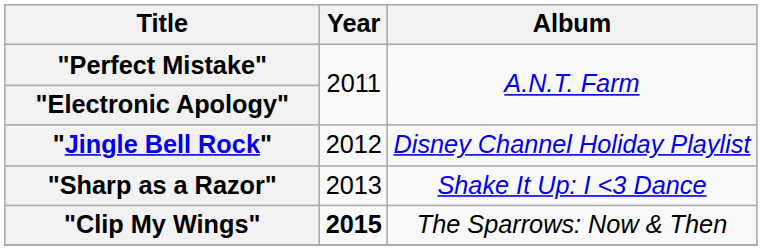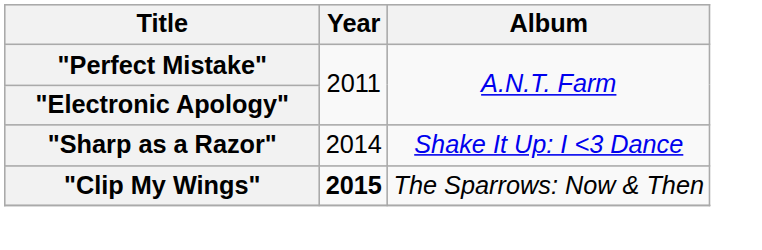- row: "Jingle Bell Rock" | 2012 | Disney Channel Holiday Playlist
"Sharp as a Razor" | Year: 2013 -> 2014
